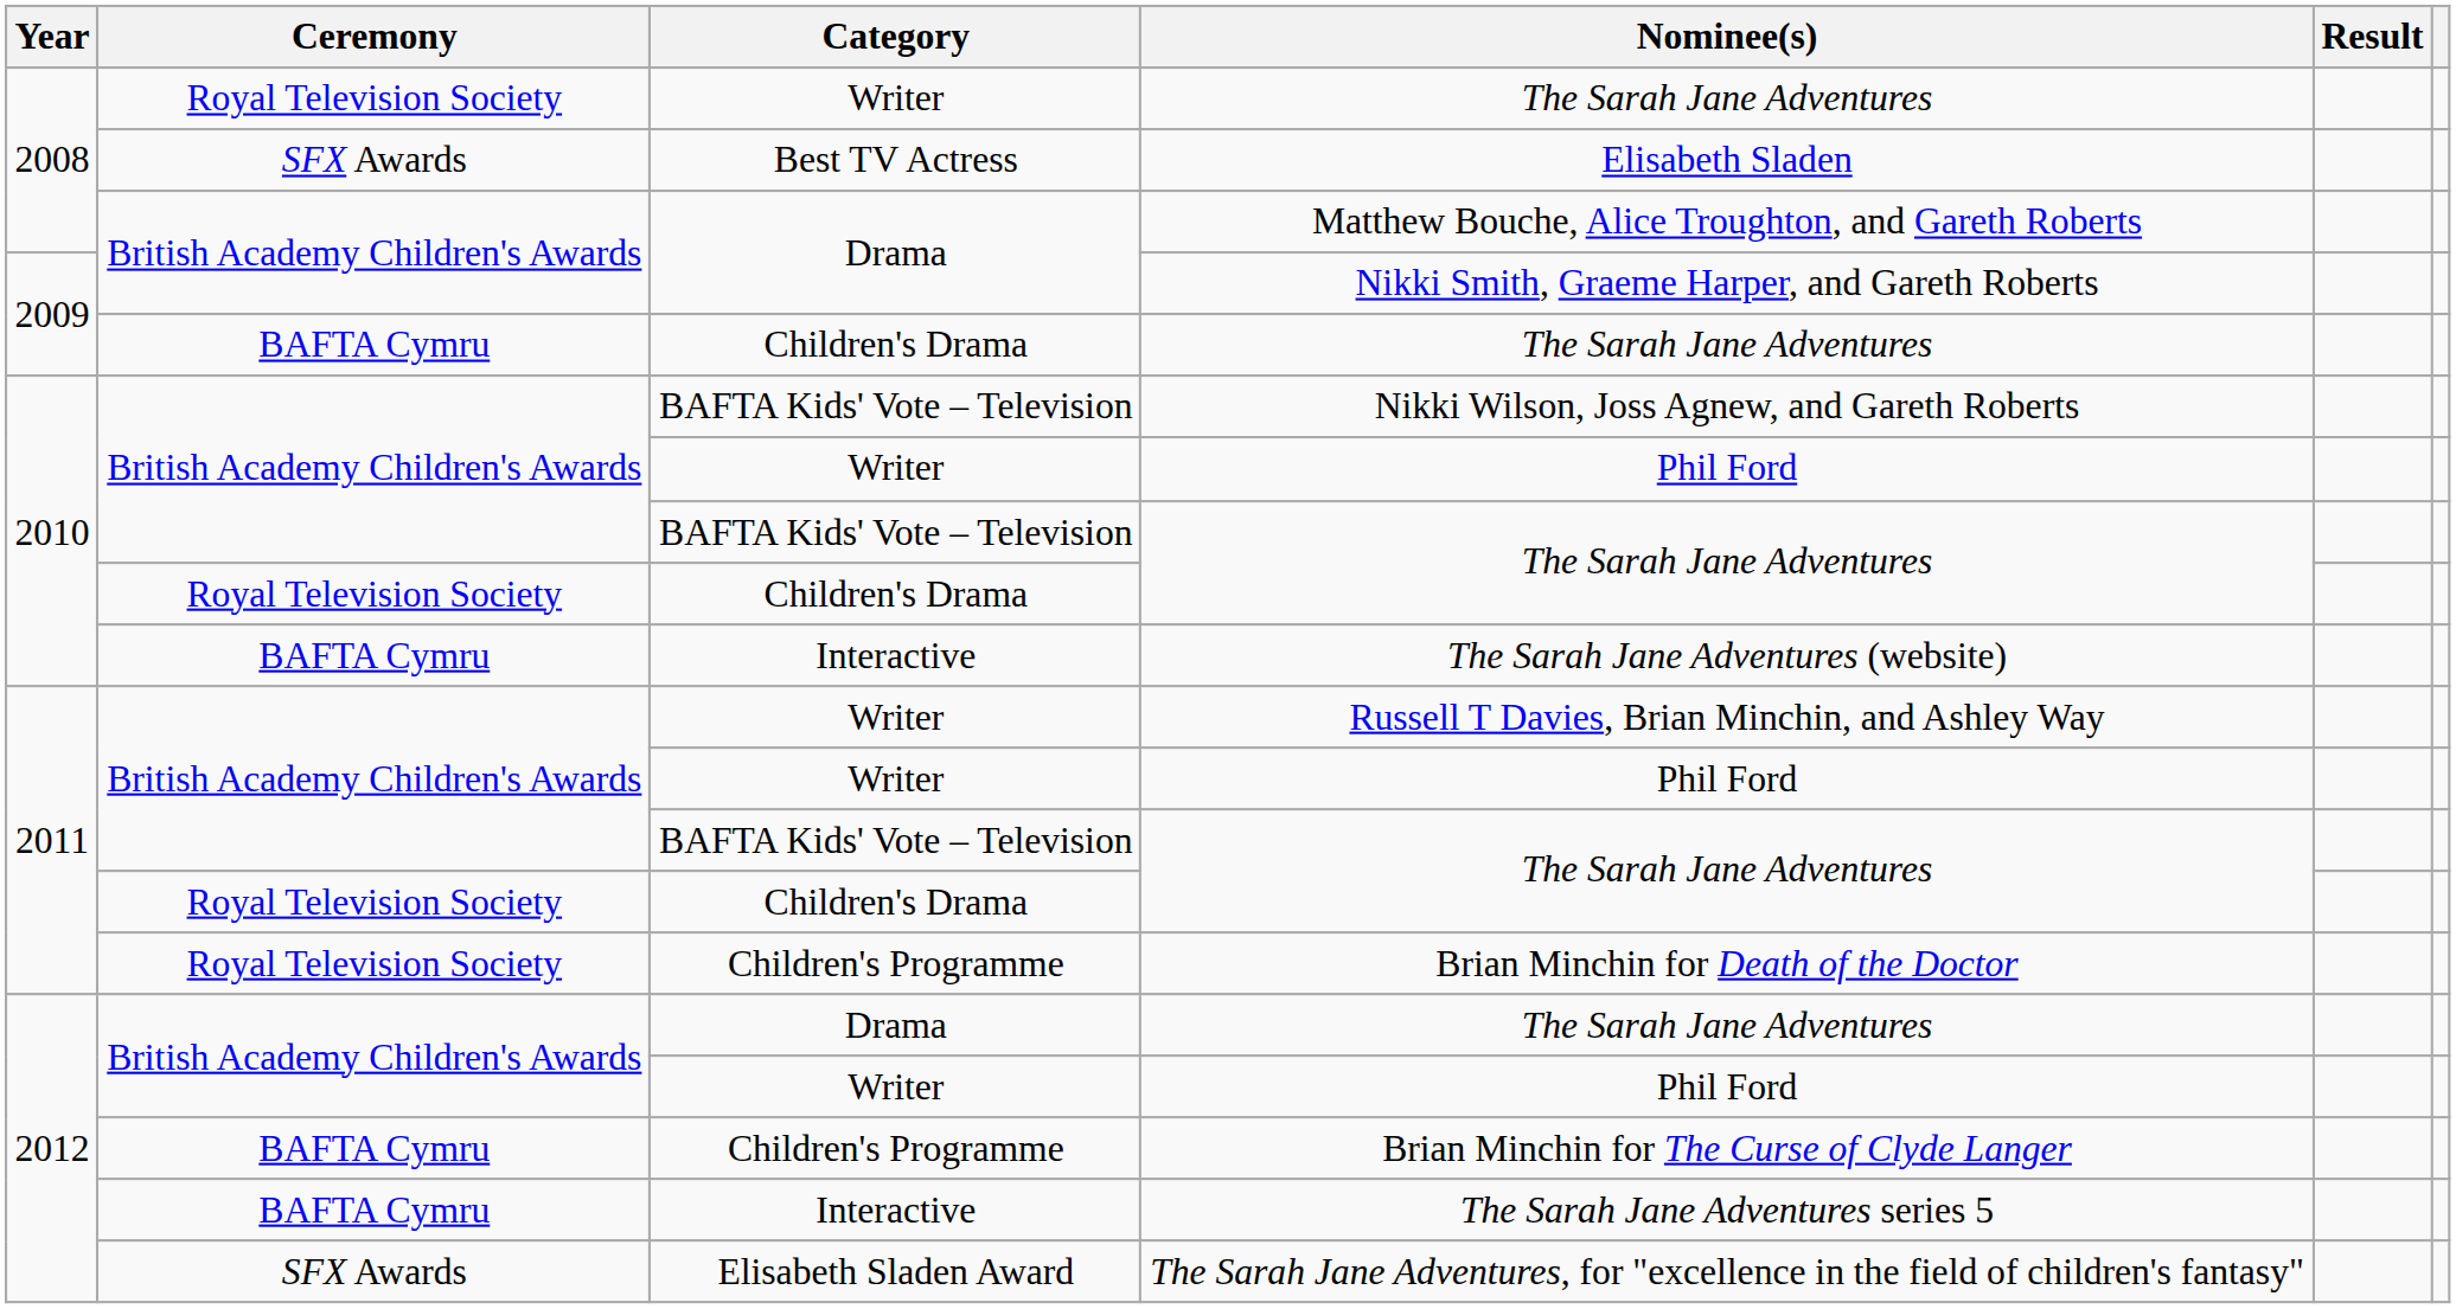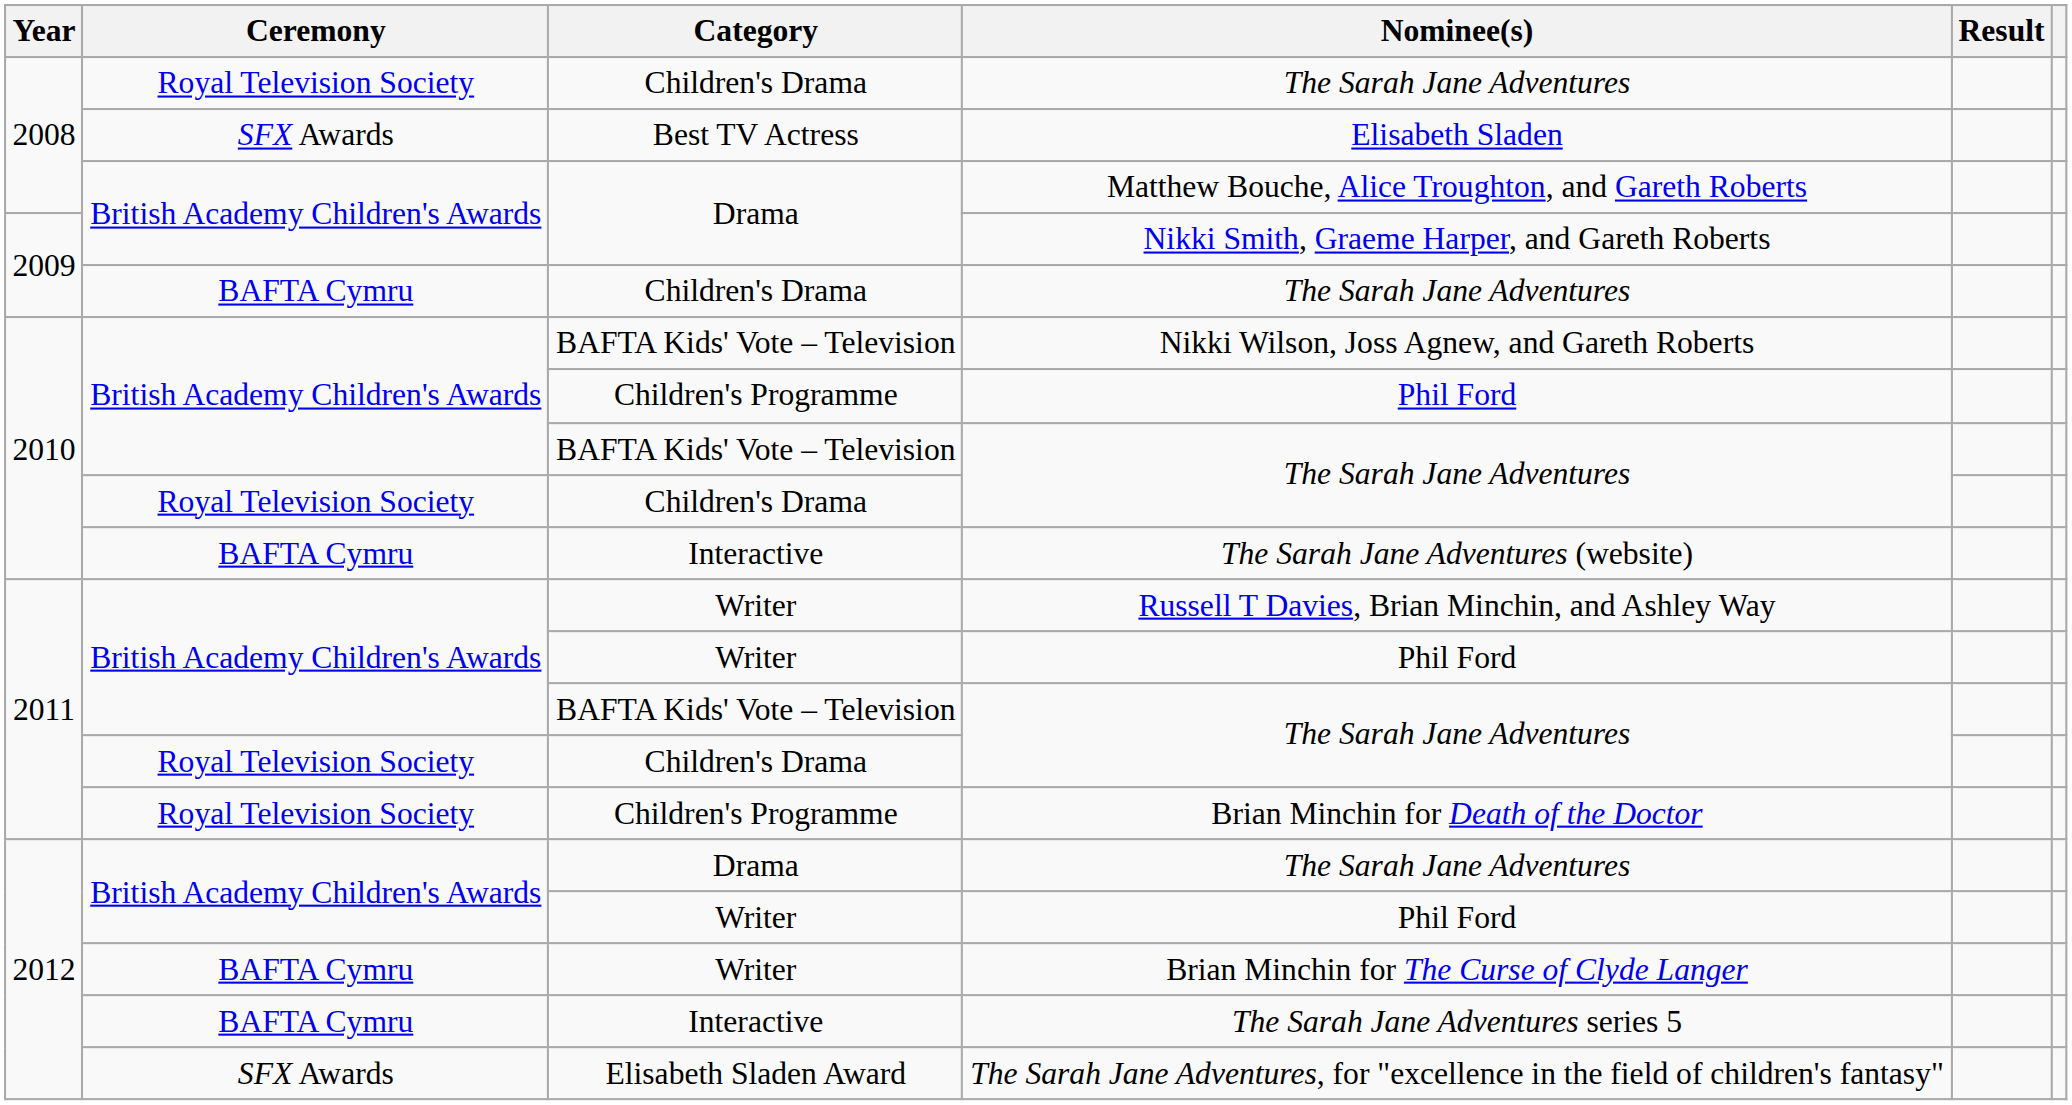2008 / The Sarah Jane Adventures | Category: Writer -> Children's Drama
2010 / Phil Ford | Category: Writer -> Children's Programme
Brian Minchin for The Curse of Clyde Langer | Category: Children's Programme -> Writer
